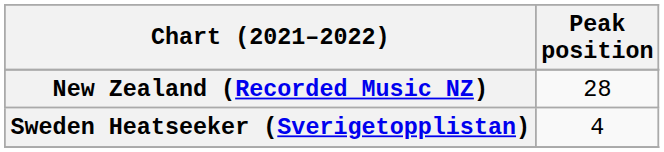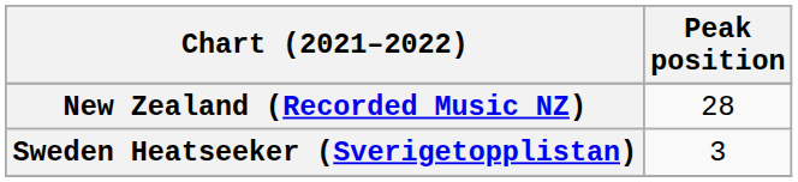Sweden Heatseeker (Sverigetopplistan) | Peak position: 4 -> 3
